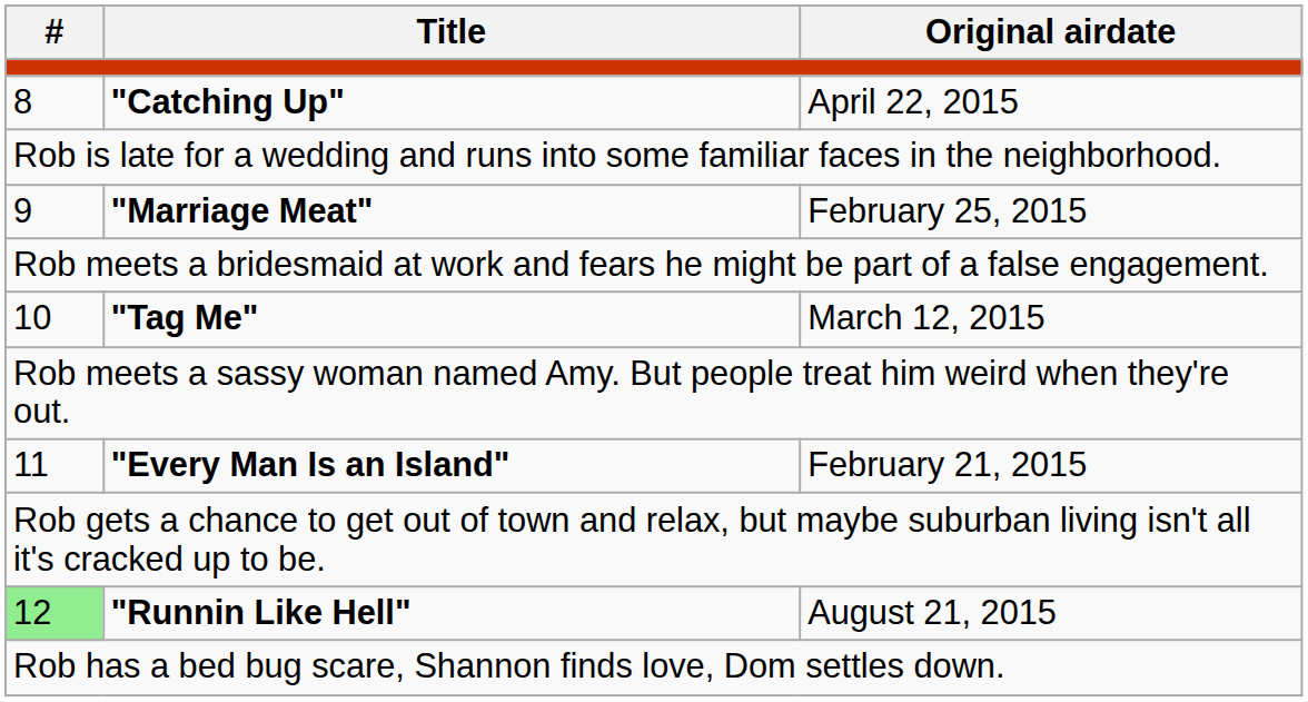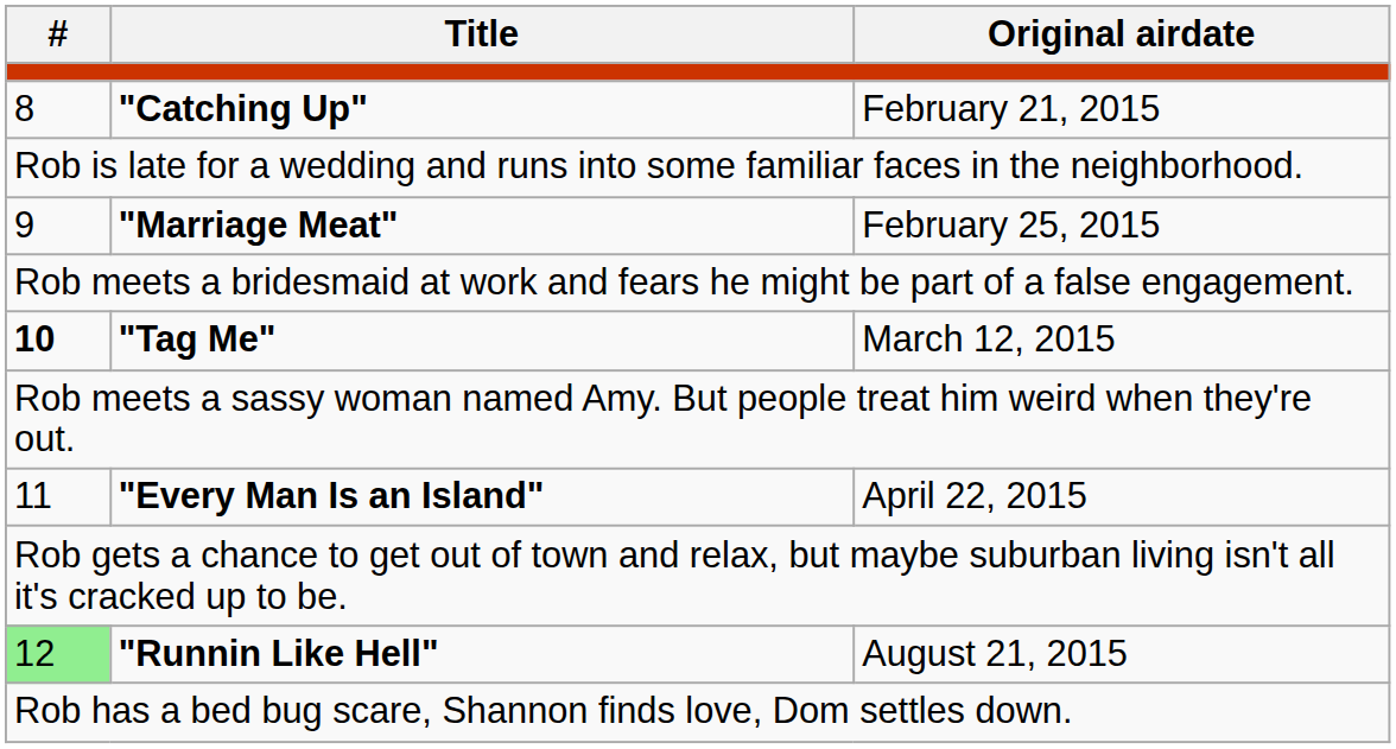"Catching Up" | Original airdate: April 22, 2015 -> February 21, 2015
"Tag Me" | #: normal -> bold
"Every Man Is an Island" | Original airdate: February 21, 2015 -> April 22, 2015
